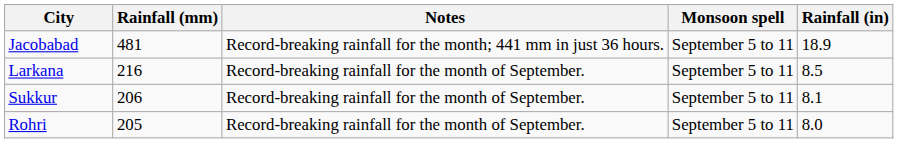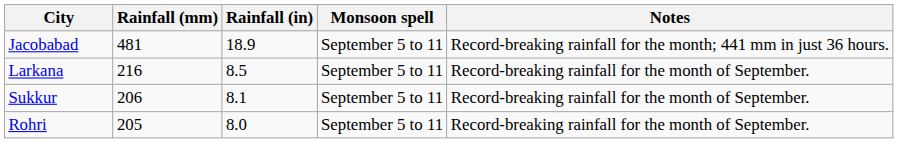columns swapped: Rainfall (in) <-> Notes
